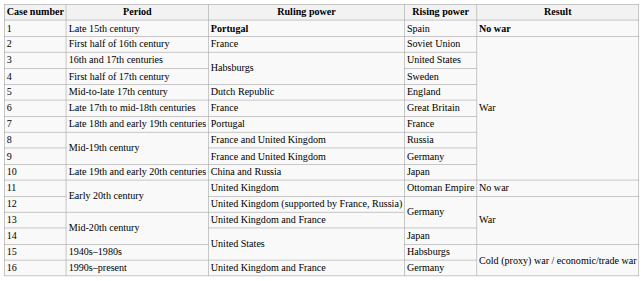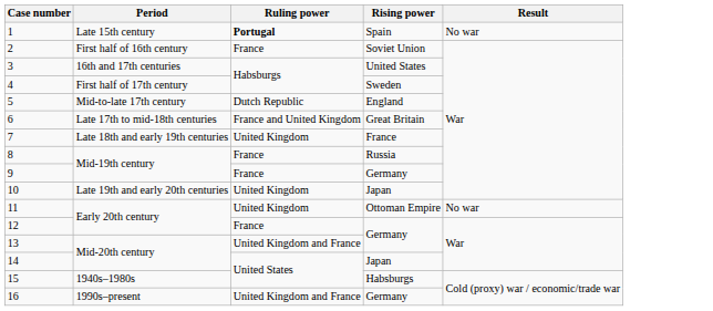1 | Result: bold -> normal
6 | Ruling power: France -> France and United Kingdom
7 | Ruling power: Portugal -> United Kingdom
8 | Ruling power: France and United Kingdom -> France
9 | Ruling power: France and United Kingdom -> France
10 | Ruling power: China and Russia -> United Kingdom
12 | Ruling power: United Kingdom (supported by France, Russia) -> France
